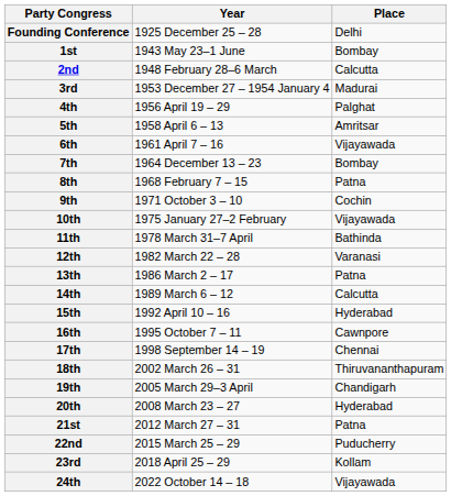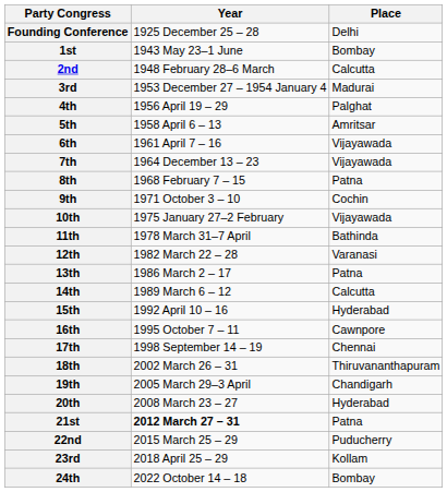7th | Place: Bombay -> Vijayawada
21st | Year: normal -> bold
24th | Place: Vijayawada -> Bombay
